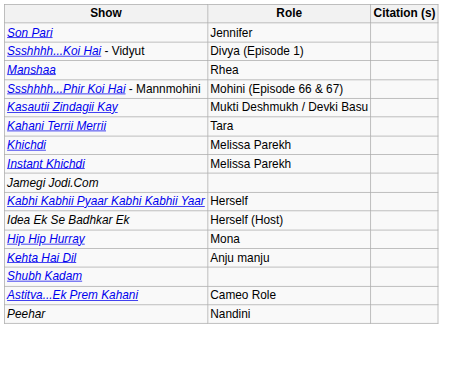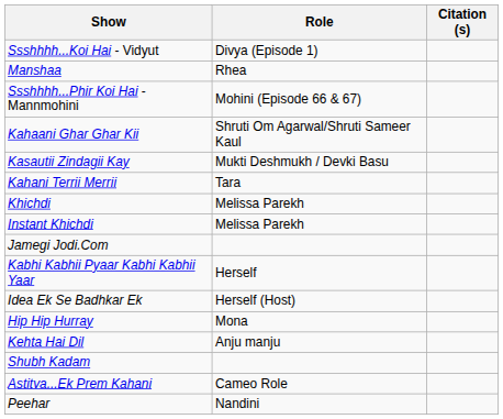- row: Son Pari | Jennifer
+ row: Kahaani Ghar Ghar Kii | Shruti Om Agarwal/Shruti Sameer Kaul
